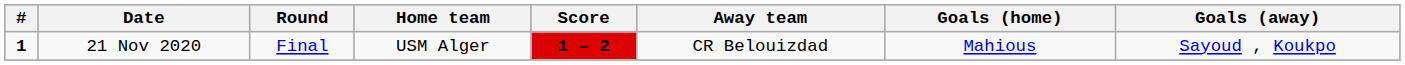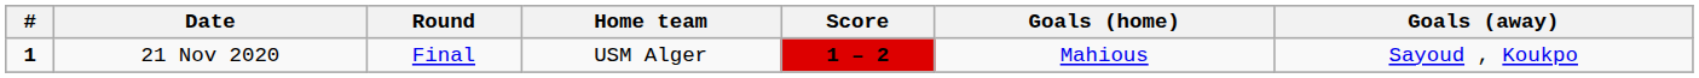- column: Away team | CR Belouizdad
